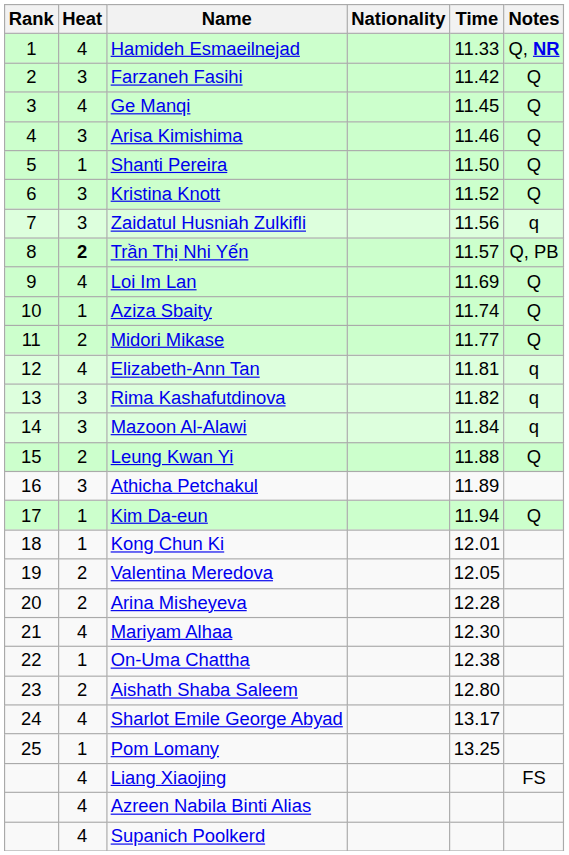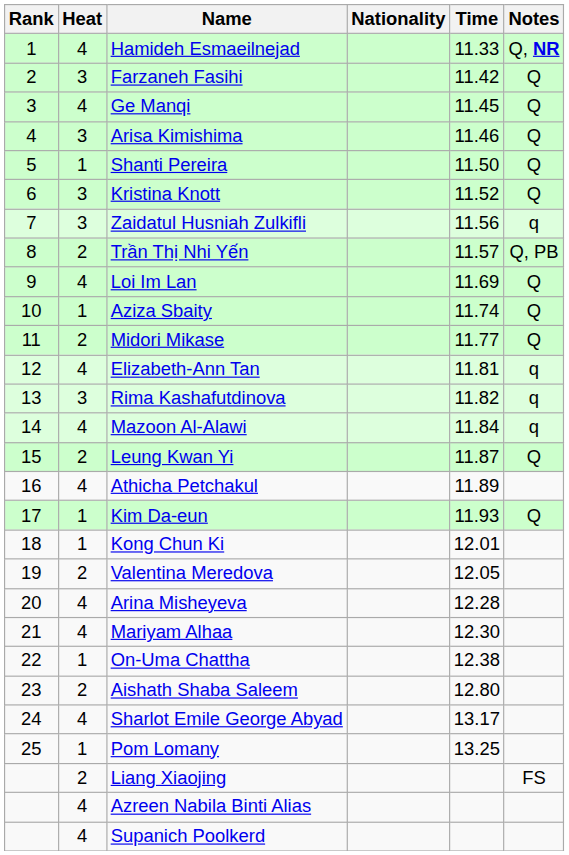Trần Thị Nhi Yến | Heat: bold -> normal
Mazoon Al-Alawi | Heat: 3 -> 4
Leung Kwan Yi | Time: 11.88 -> 11.87
Athicha Petchakul | Heat: 3 -> 4
Kim Da-eun | Time: 11.94 -> 11.93
Arina Misheyeva | Heat: 2 -> 4
Liang Xiaojing | Heat: 4 -> 2
